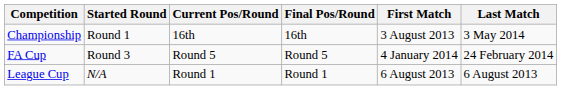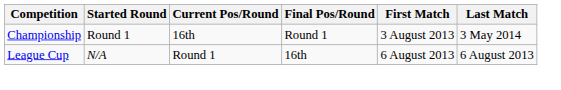Championship | Final Pos/Round: 16th -> Round 1
- row: FA Cup | Round 3 | Round 5 | Round 5 | 4 January 2014 | 24 February 2014
League Cup | Final Pos/Round: Round 1 -> 16th
